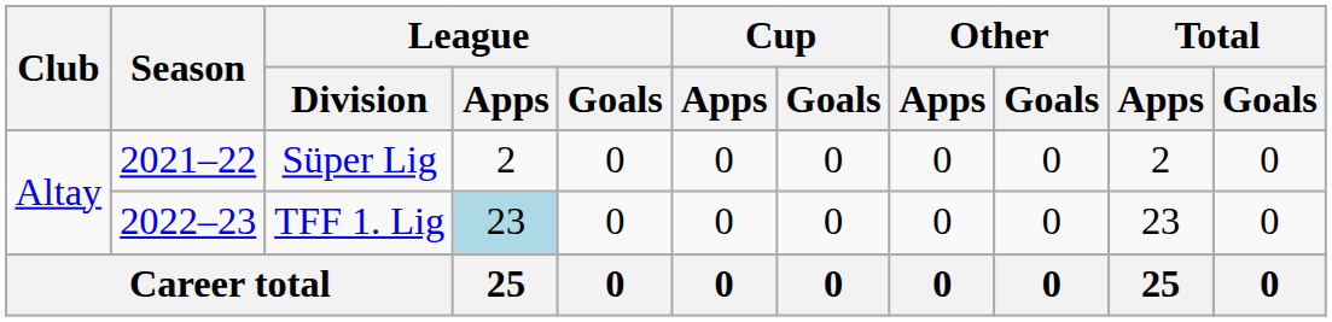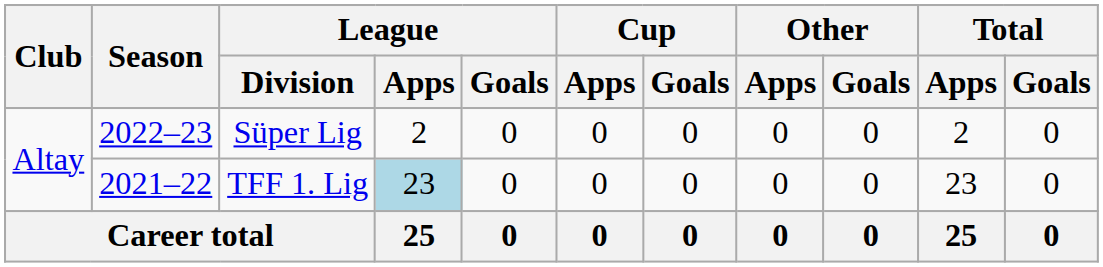Süper Lig | Season: 2021–22 -> 2022–23
TFF 1. Lig | Season: 2022–23 -> 2021–22
